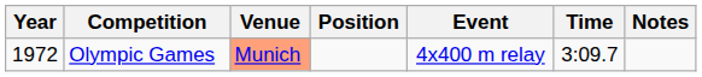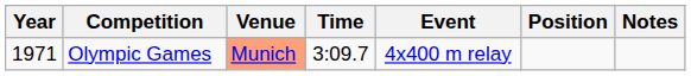columns swapped: Position <-> Time
Olympic Games | Year: 1972 -> 1971
